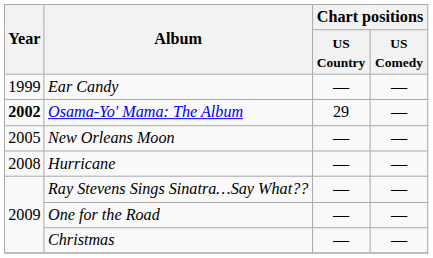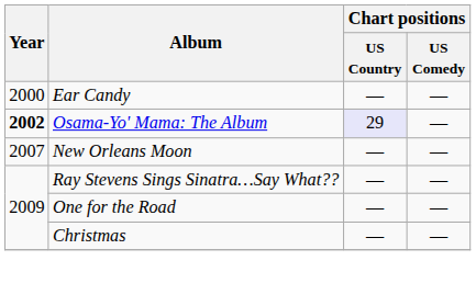Ear Candy | Year: 1999 -> 2000
Osama-Yo' Mama: The Album | Chart positions / US Country: no background -> lavender background
New Orleans Moon | Year: 2005 -> 2007
- row: 2008 | Hurricane | — | —
